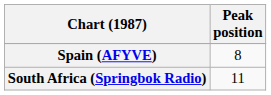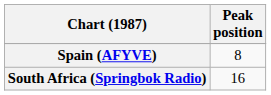South Africa (Springbok Radio) | Peak position: 11 -> 16
